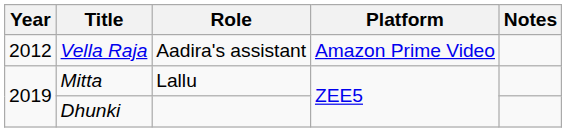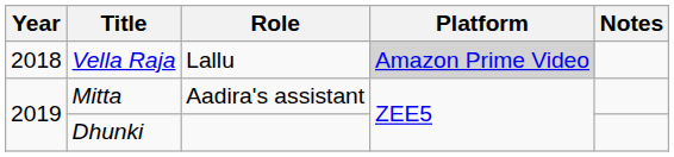Vella Raja | Year: 2012 -> 2018
Vella Raja | Role: Aadira's assistant -> Lallu
Vella Raja | Platform: no background -> lightgrey background
Mitta | Role: Lallu -> Aadira's assistant
